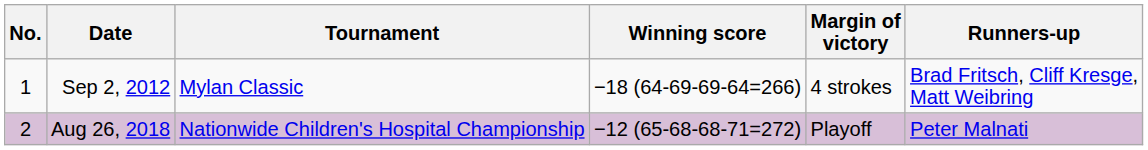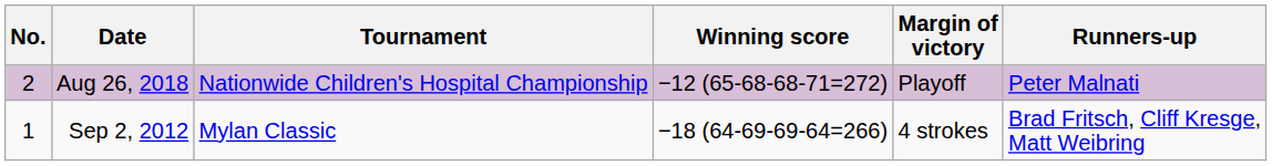rows swapped: Sep 2, 2012 <-> Aug 26, 2018
